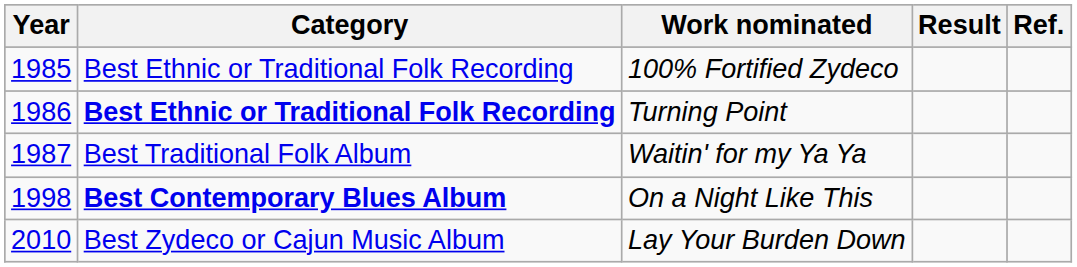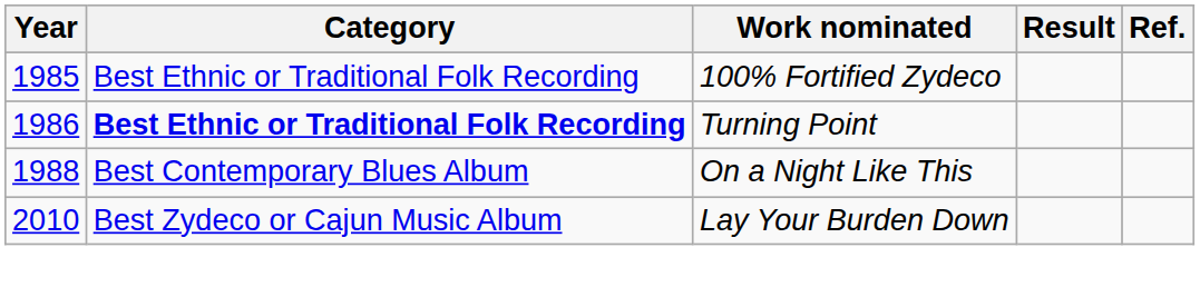- row: 1987 | Best Traditional Folk Album | Waitin' for my Ya Ya
On a Night Like This | Year: 1998 -> 1988
On a Night Like This | Category: bold -> normal
